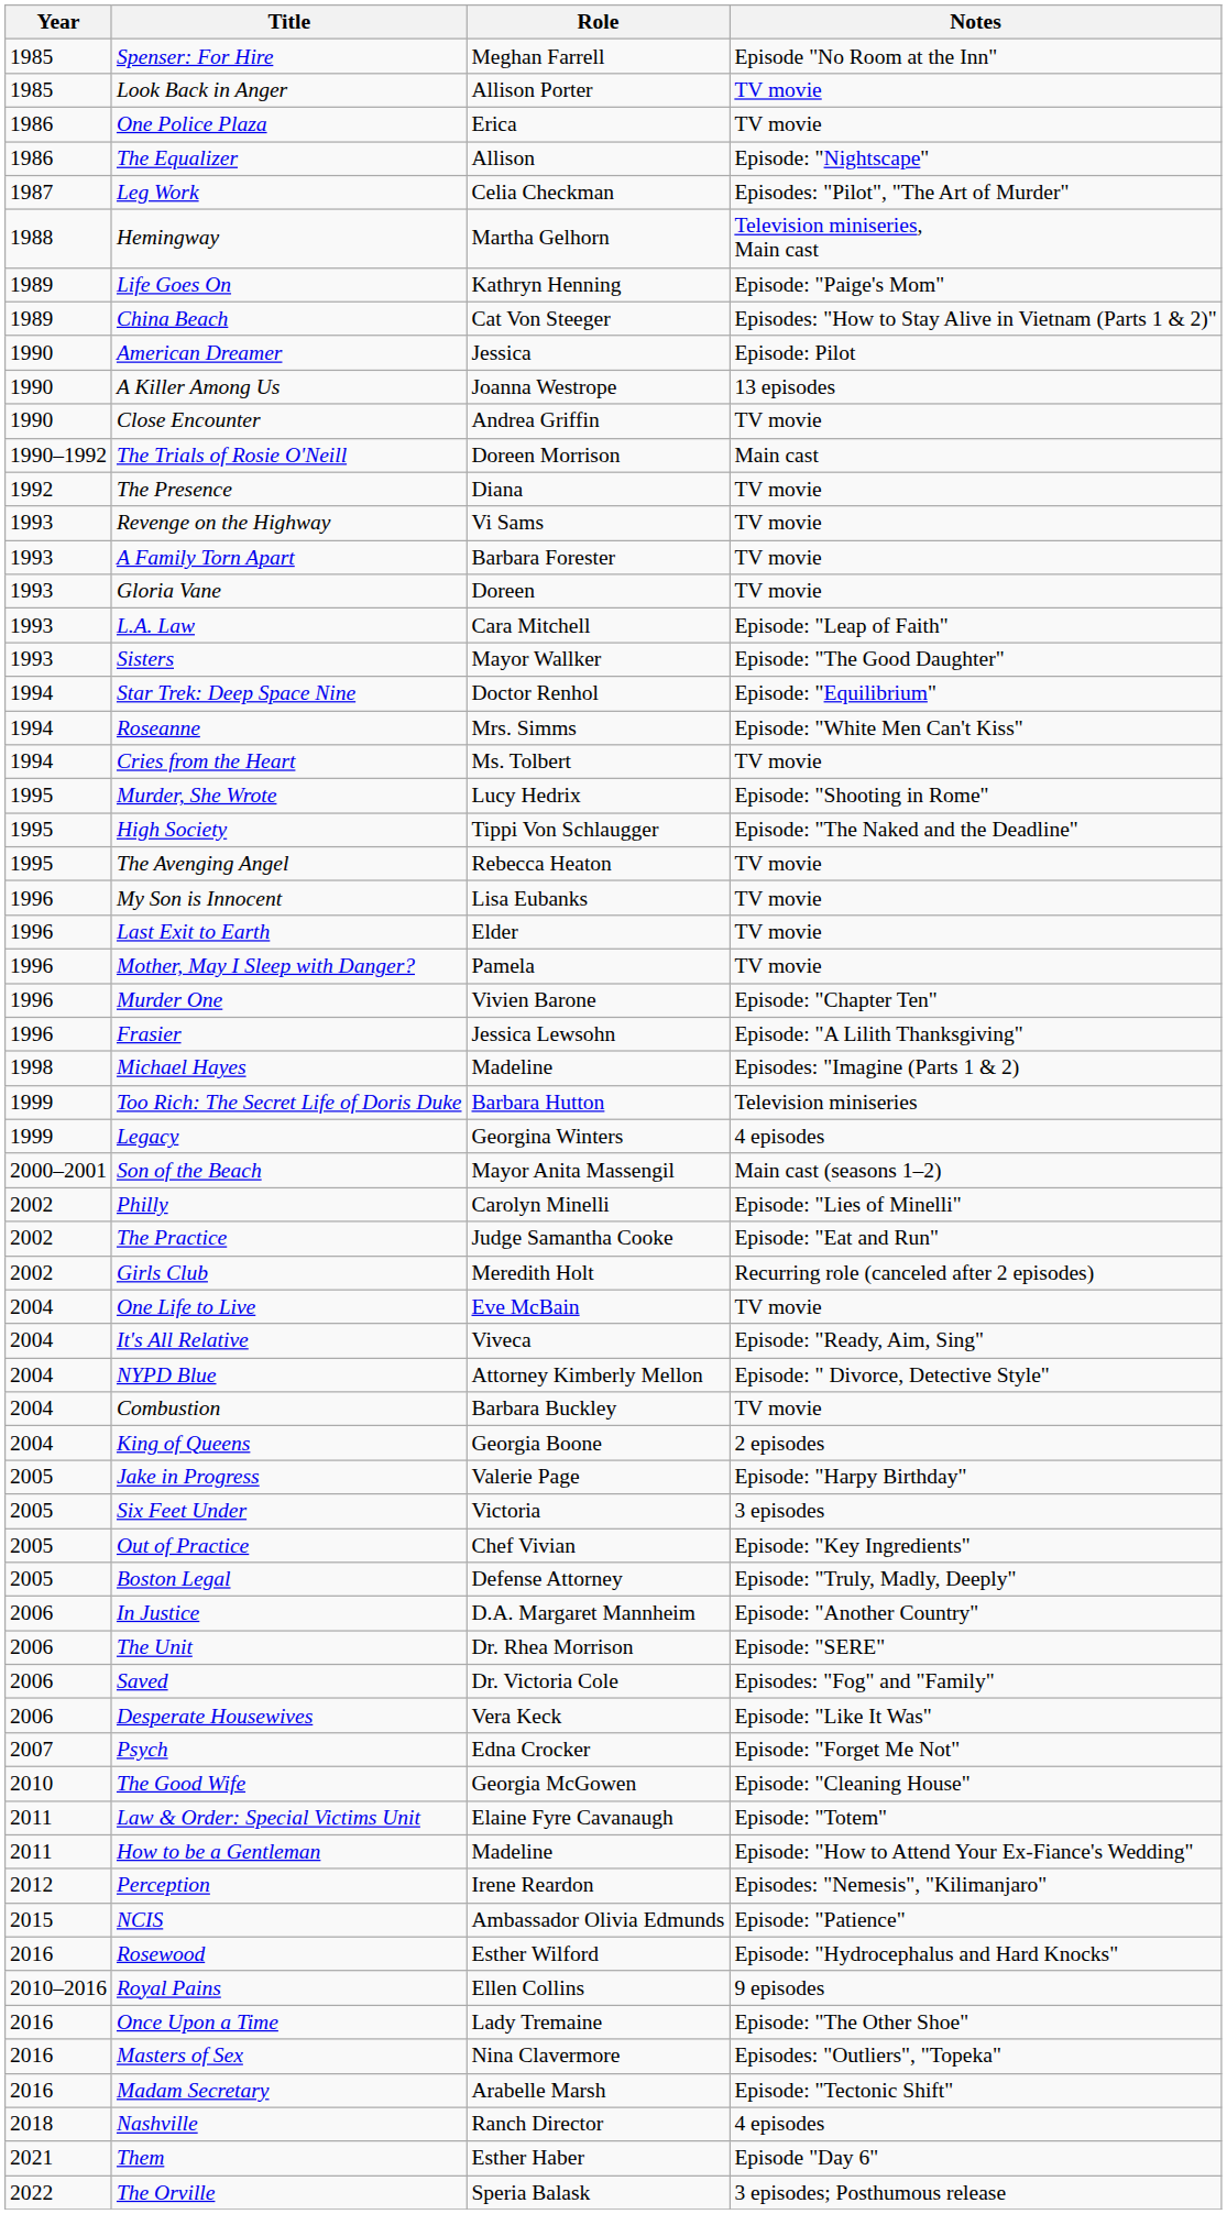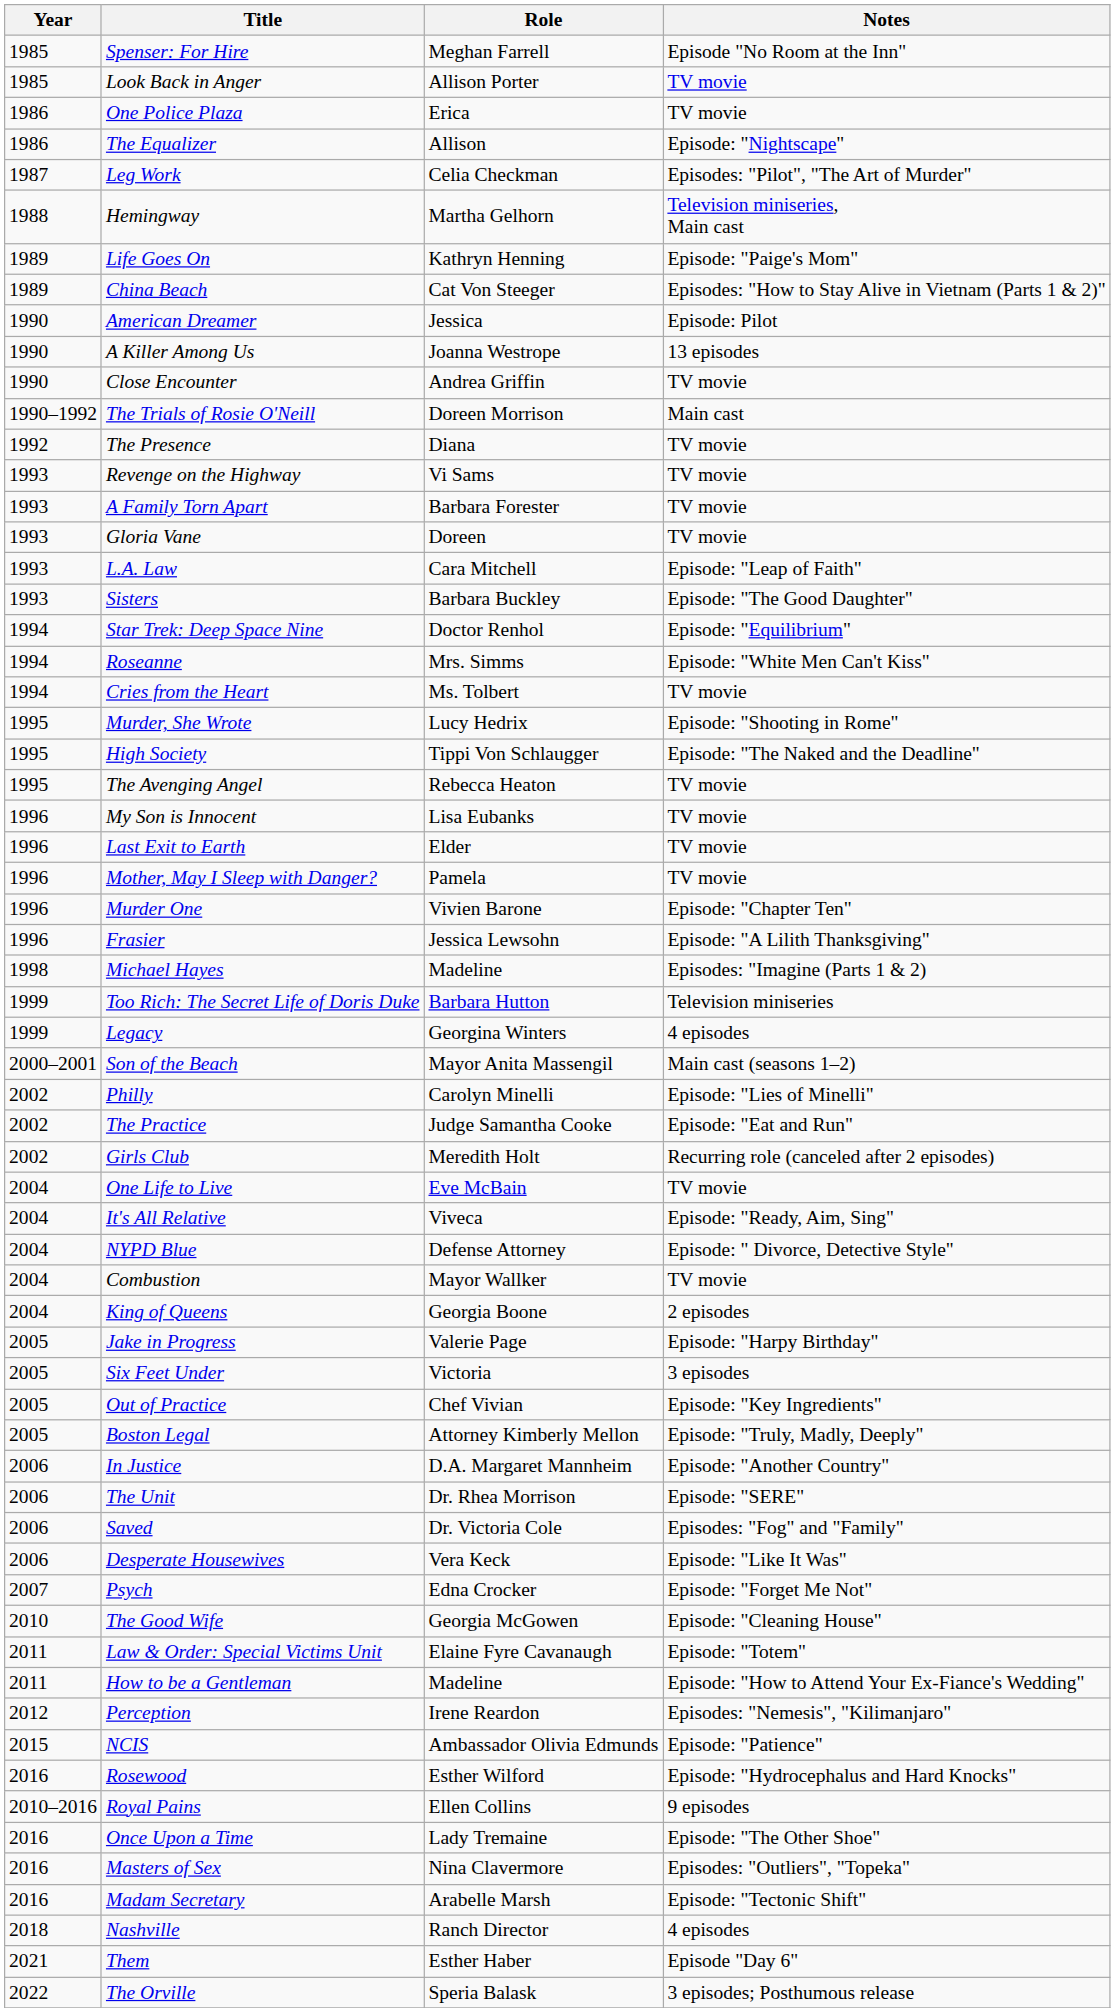Sisters | Role: Mayor Wallker -> Barbara Buckley
NYPD Blue | Role: Attorney Kimberly Mellon -> Defense Attorney
Combustion | Role: Barbara Buckley -> Mayor Wallker
Boston Legal | Role: Defense Attorney -> Attorney Kimberly Mellon
